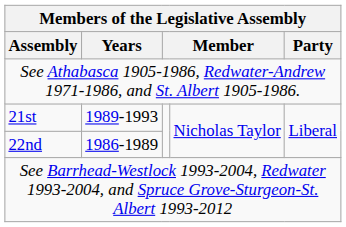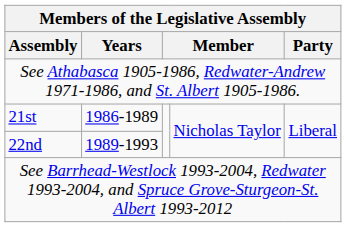21st | Years: 1989-1993 -> 1986-1989
22nd | Years: 1986-1989 -> 1989-1993
